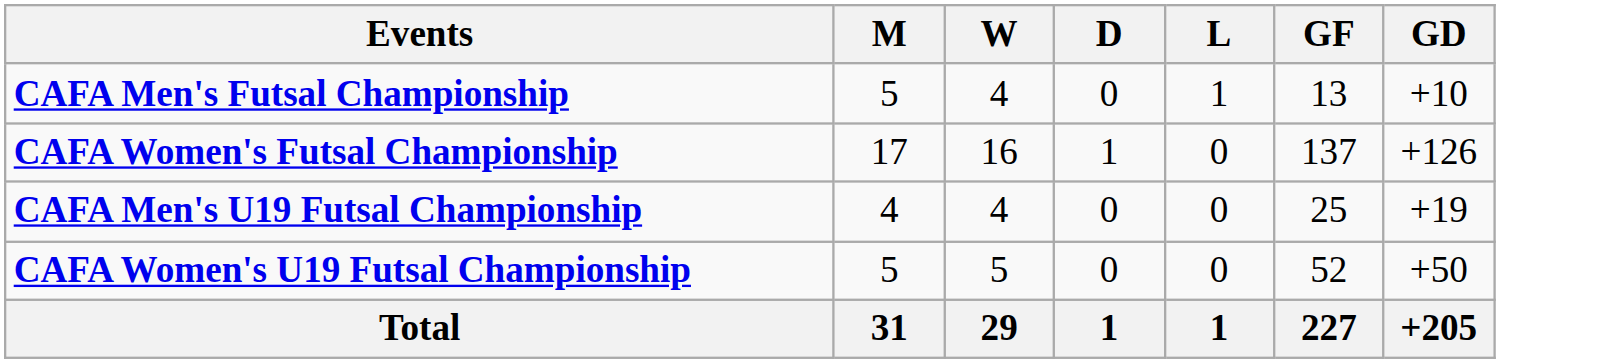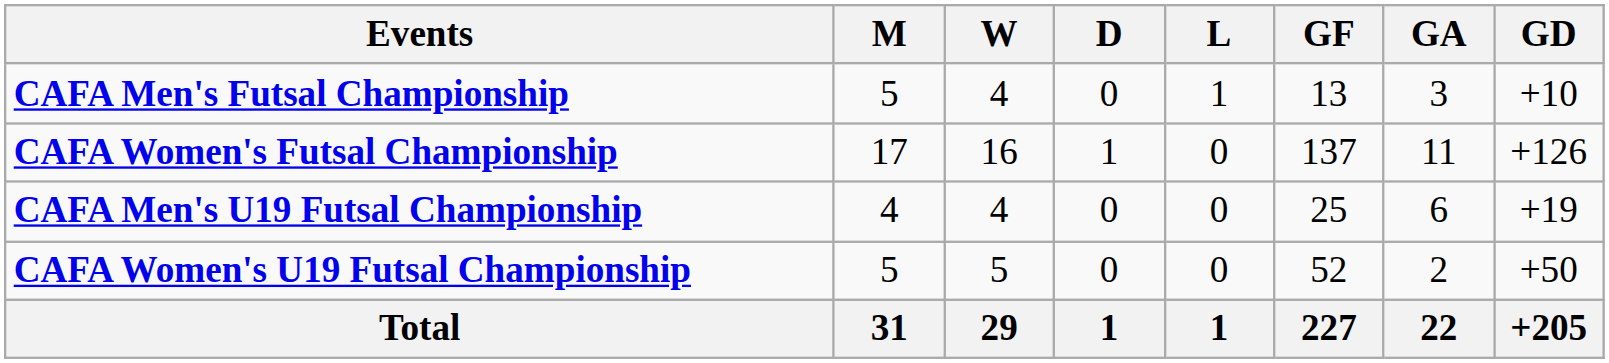+ column: GA | 3 | 11 | 6 | 2 | 22
